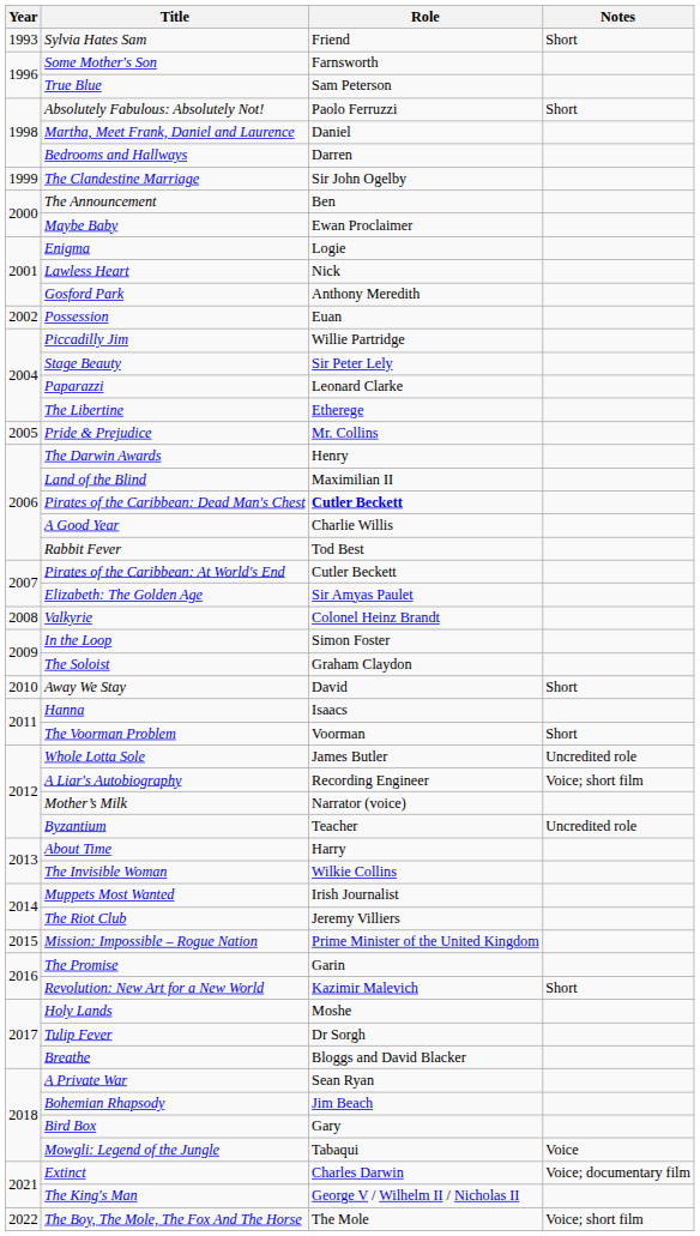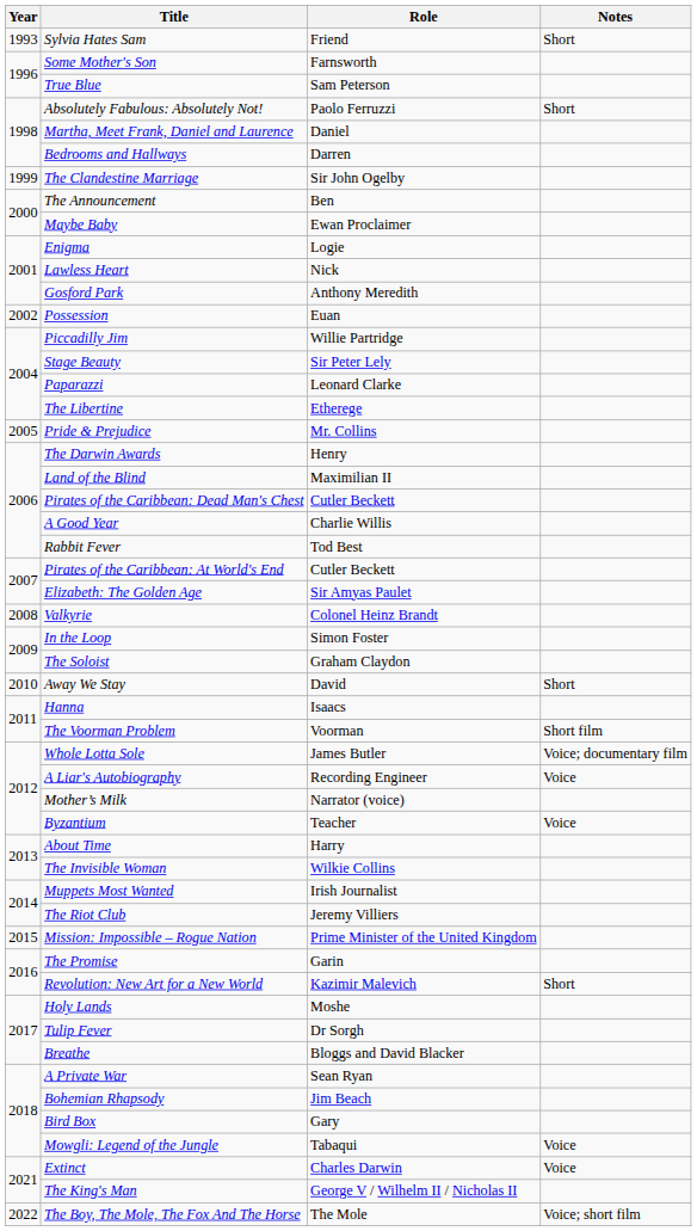Pirates of the Caribbean: Dead Man's Chest | Role: bold -> normal
The Voorman Problem | Notes: Short -> Short film
Whole Lotta Sole | Notes: Uncredited role -> Voice; documentary film
A Liar's Autobiography | Notes: Voice; short film -> Voice
Byzantium | Notes: Uncredited role -> Voice
Extinct | Notes: Voice; documentary film -> Voice
